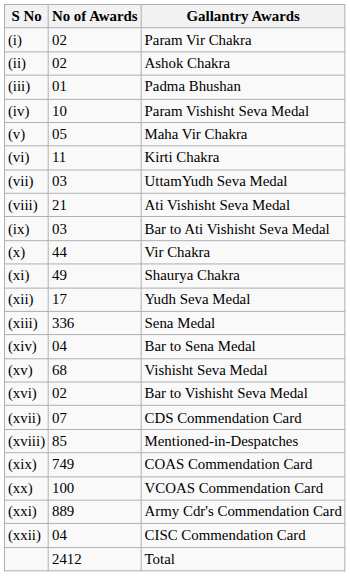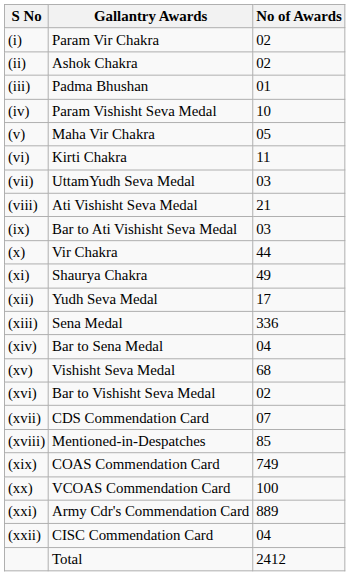columns swapped: Gallantry Awards <-> No of Awards
